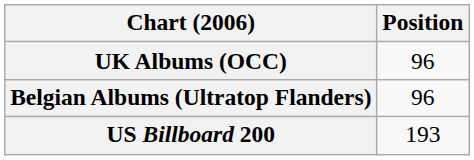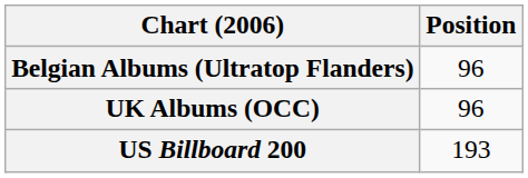rows swapped: Belgian Albums (Ultratop Flanders) <-> UK Albums (OCC)
